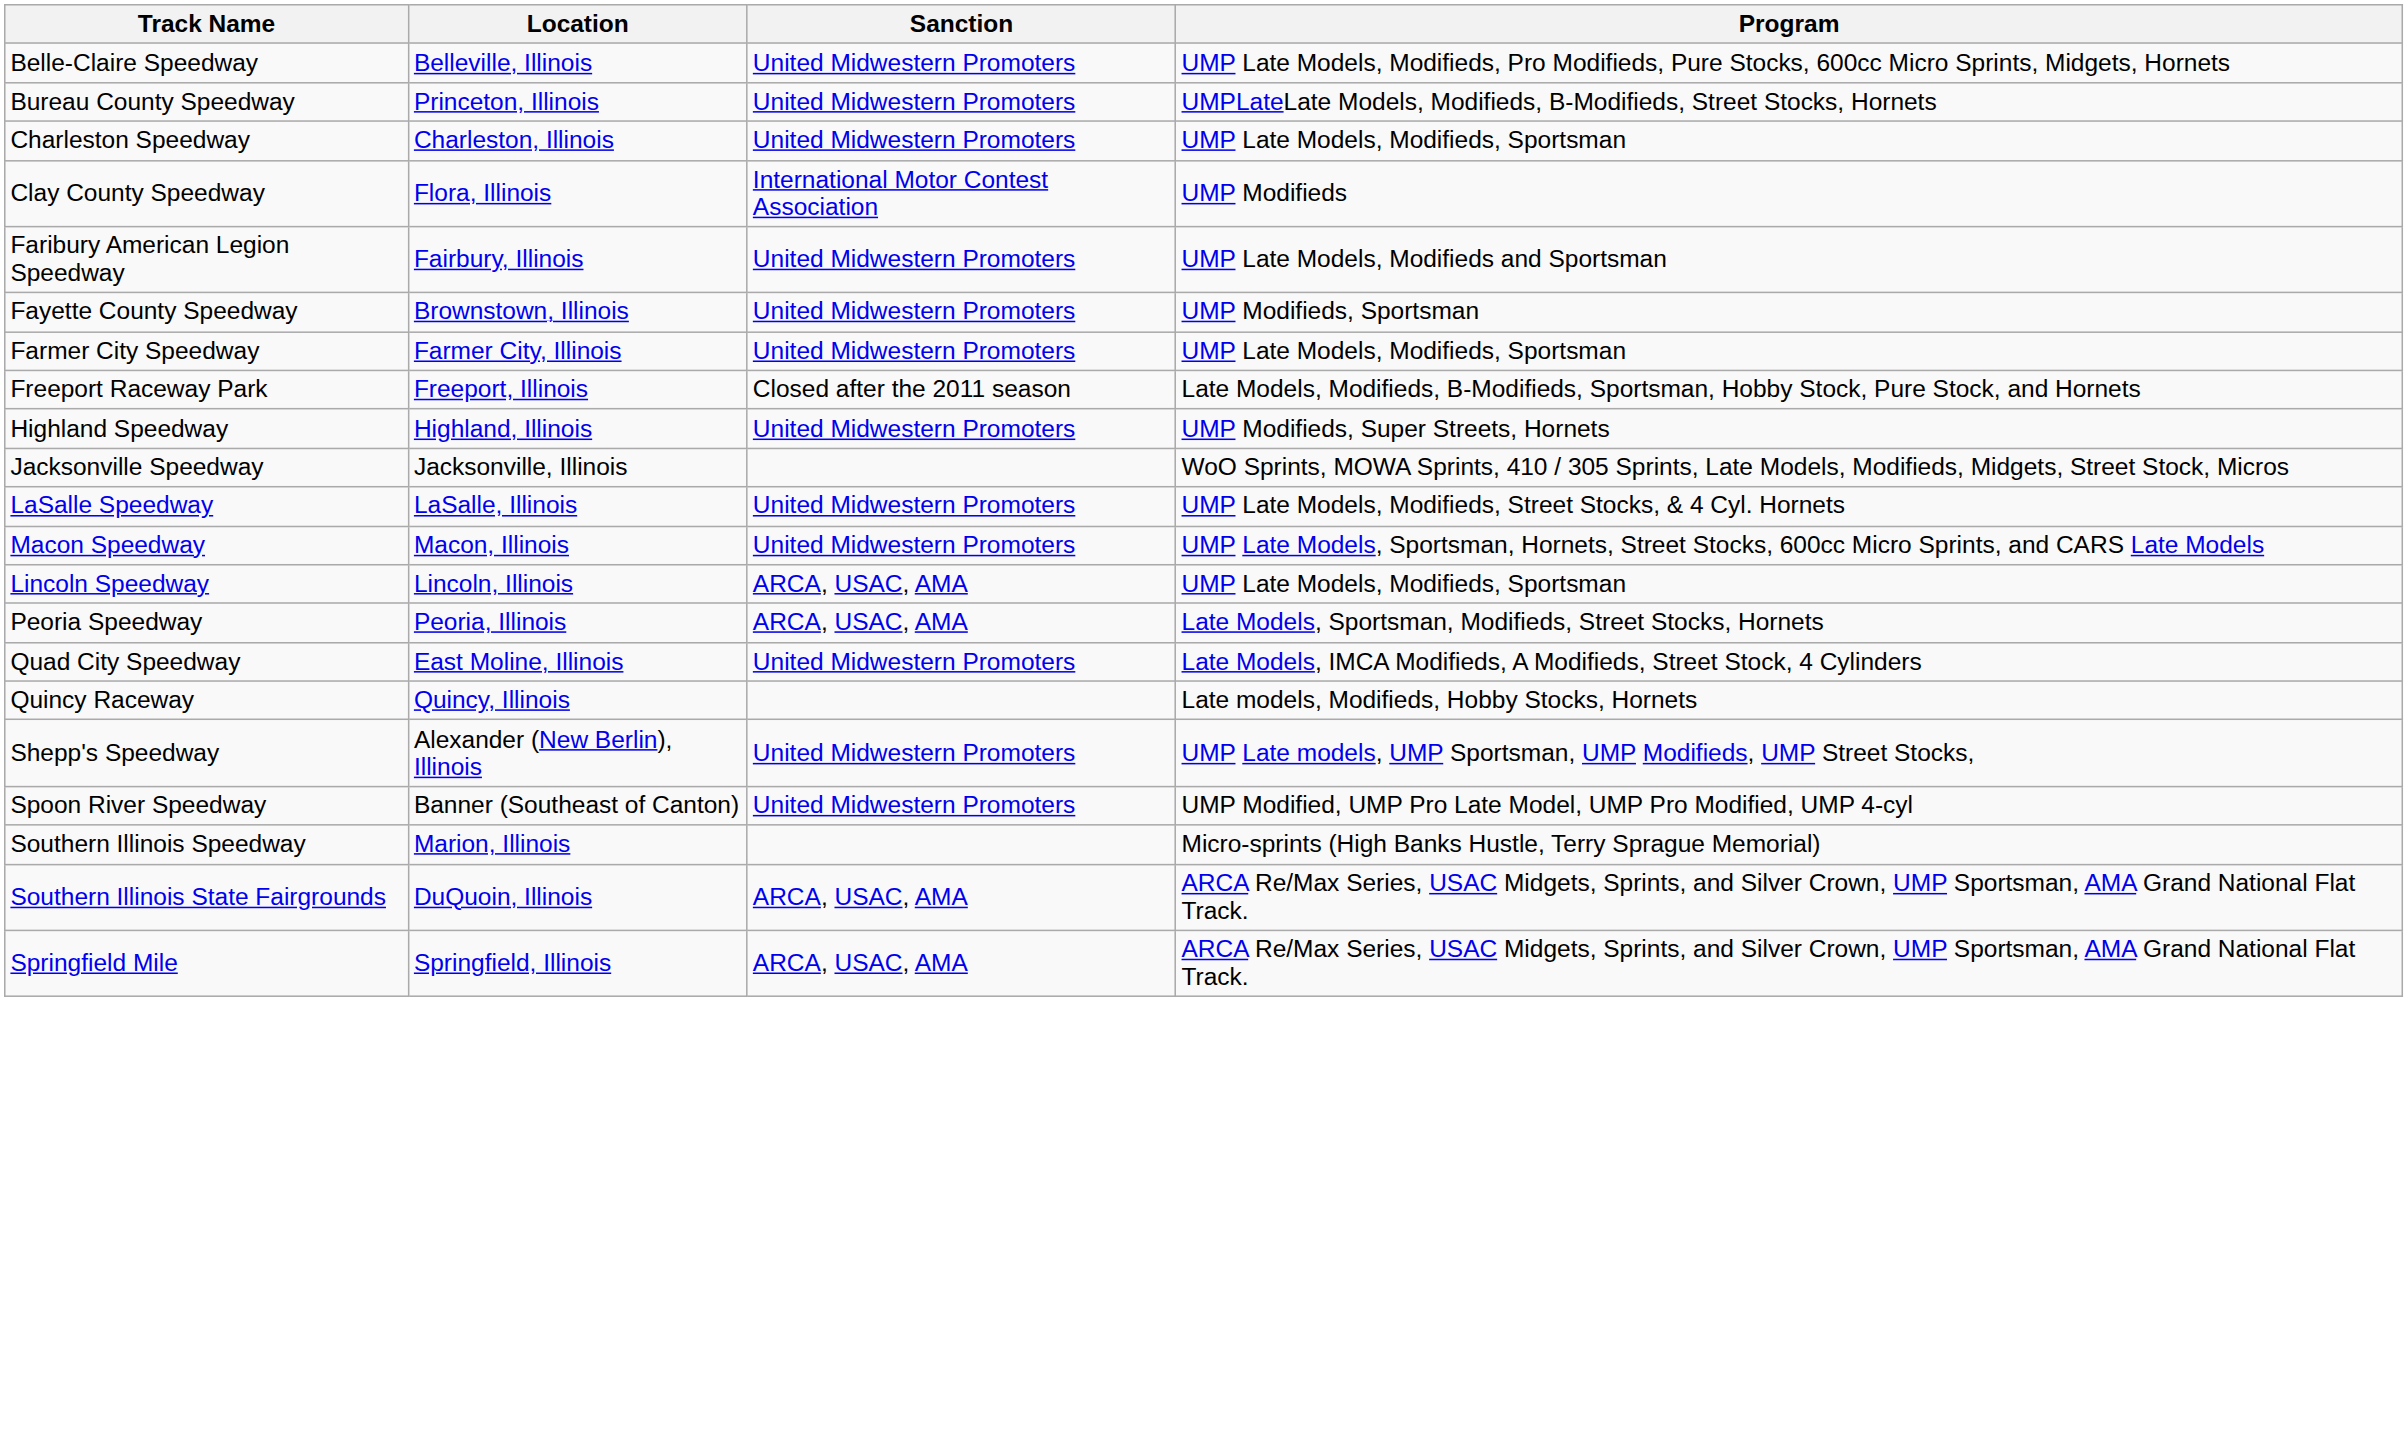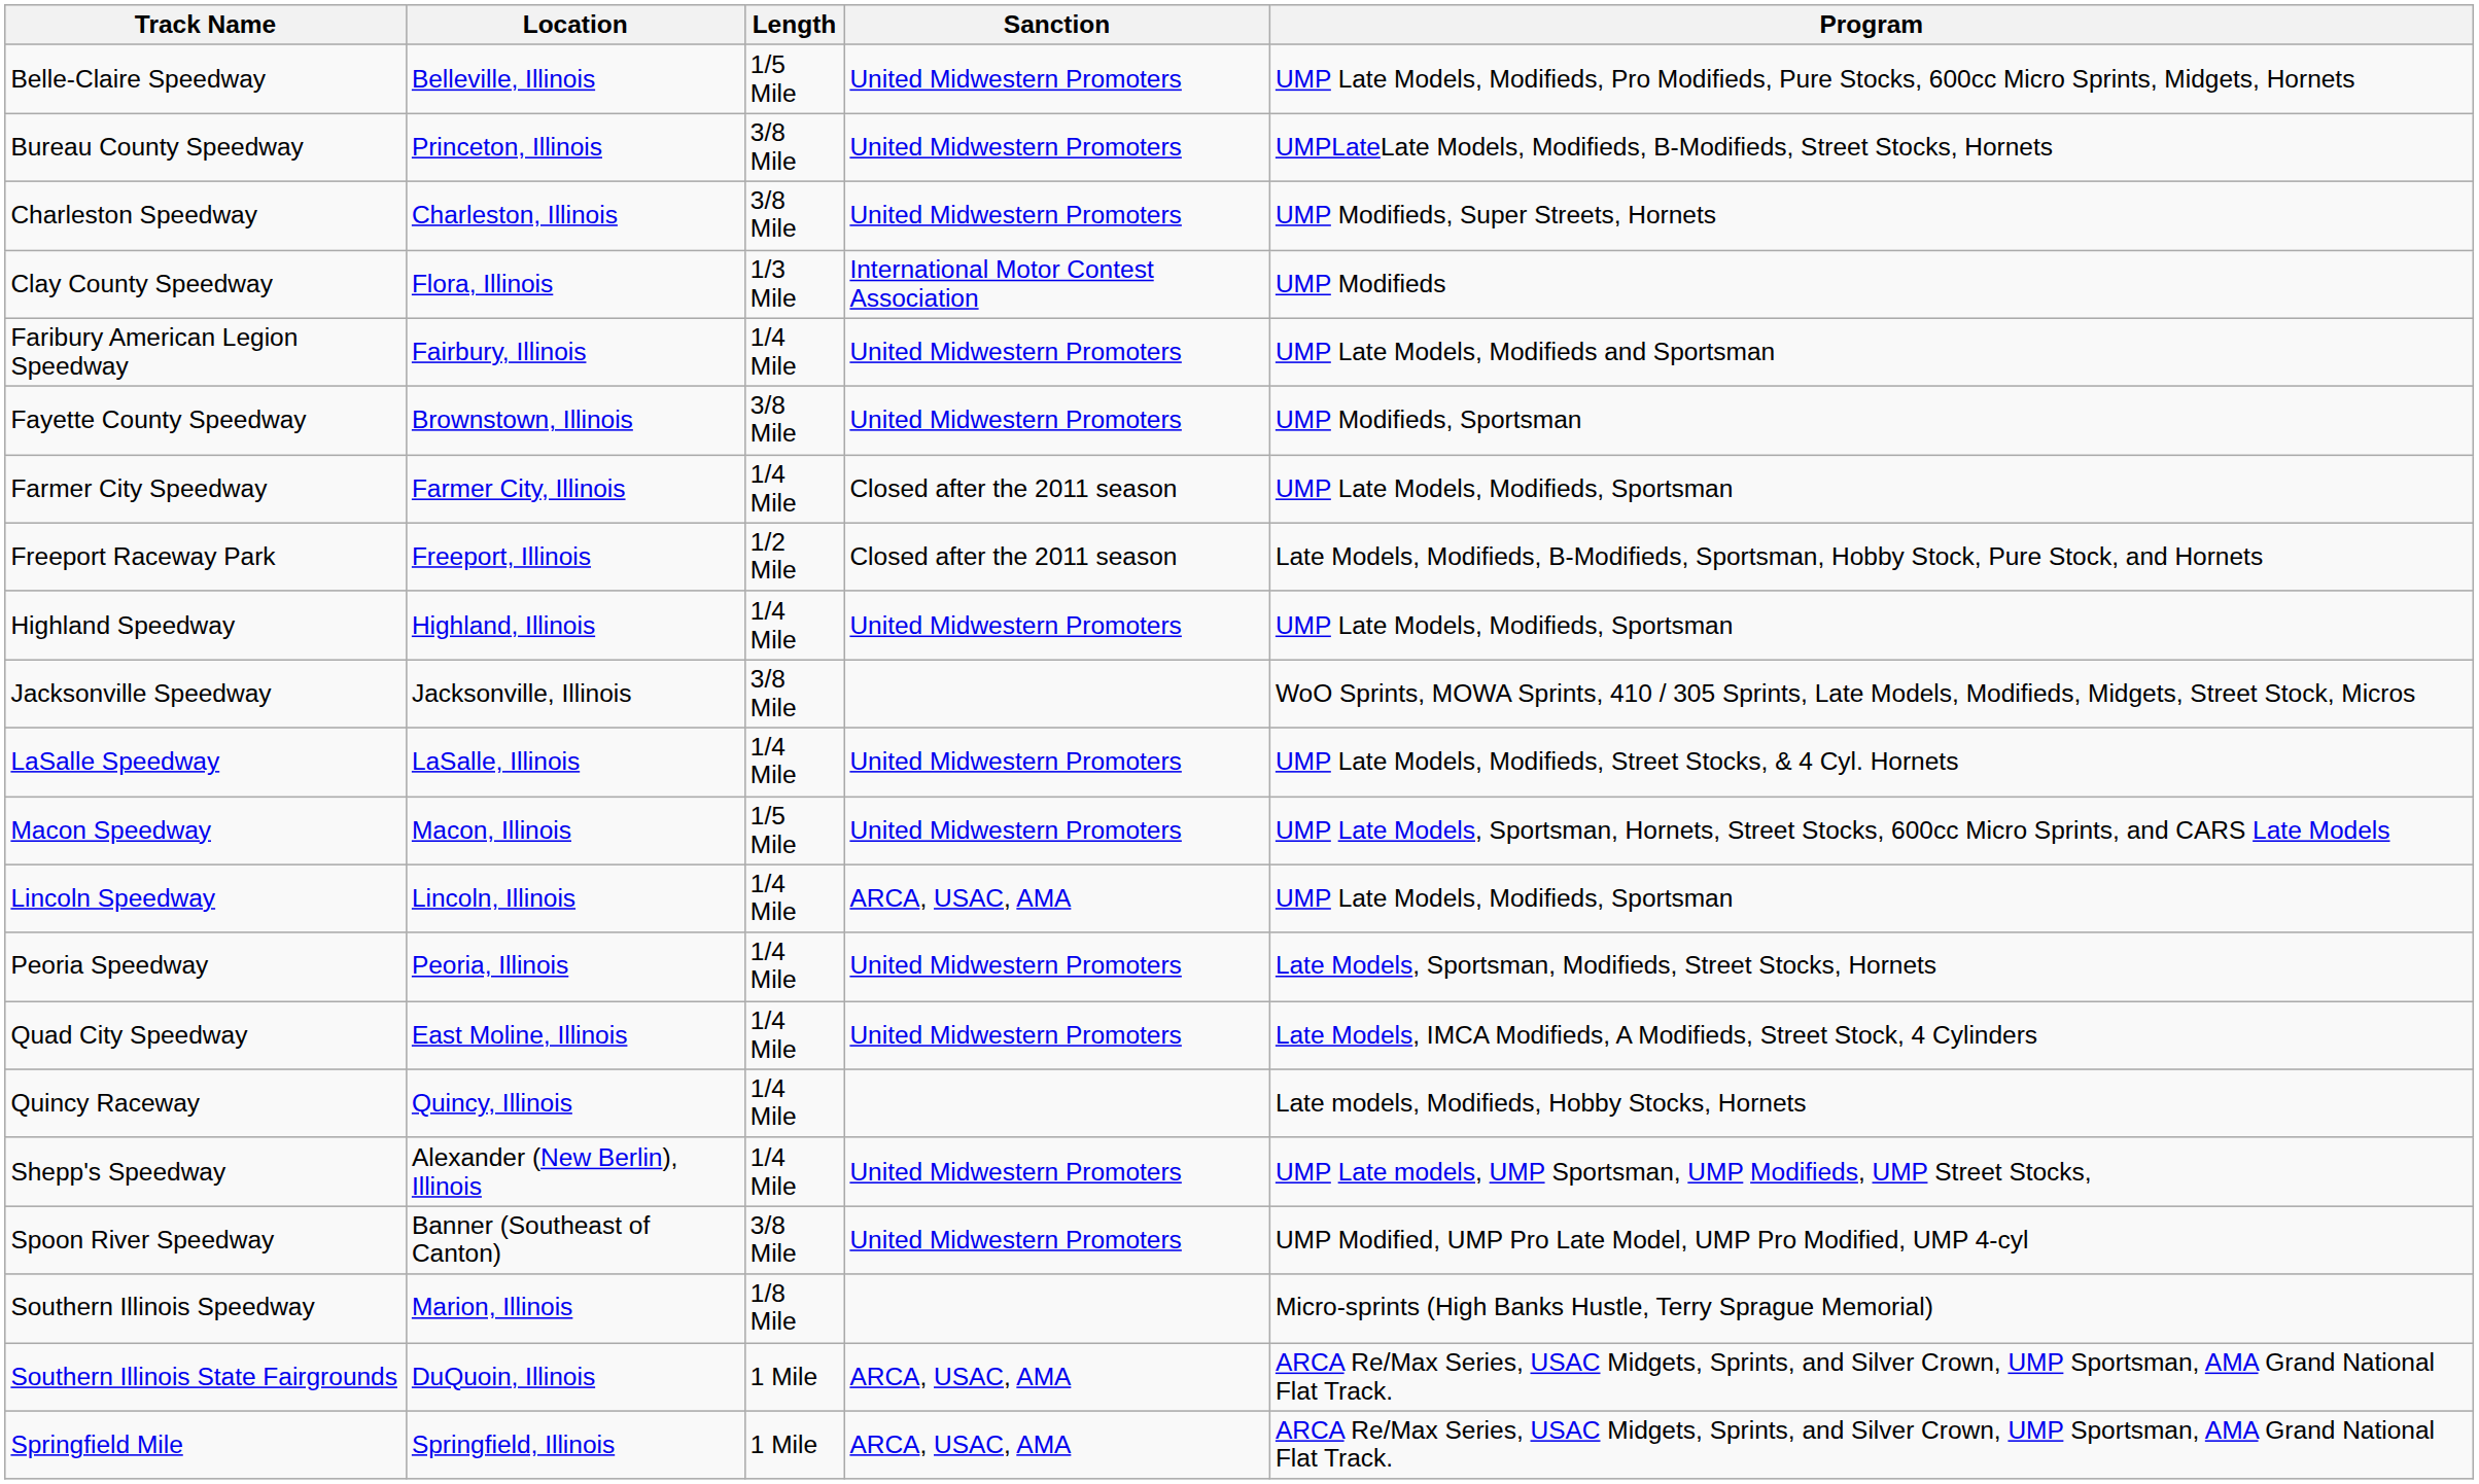+ column: Length | 1/5 Mile | 3/8 Mile | 3/8 Mile | 1/3 Mile | 1/4 Mile | 3/8 Mile | 1/4 Mile | 1/2 Mile | 1/4 Mile | 3/8 Mile | 1/4 Mile | 1/5 Mile | 1/4 Mile | 1/4 Mile | 1/4 Mile | 1/4 Mile | 1/4 Mile | 3/8 Mile | 1/8 Mile | 1 Mile | 1 Mile
Charleston Speedway | Program: UMP Late Models, Modifieds, Sportsman -> UMP Modifieds, Super Streets, Hornets
Farmer City Speedway | Sanction: United Midwestern Promoters -> Closed after the 2011 season
Highland Speedway | Program: UMP Modifieds, Super Streets, Hornets -> UMP Late Models, Modifieds, Sportsman
Peoria Speedway | Sanction: ARCA, USAC, AMA -> United Midwestern Promoters
